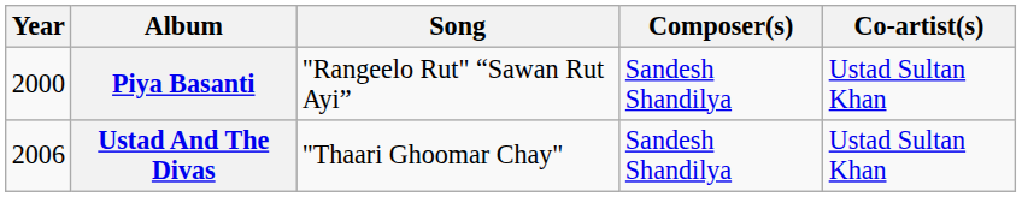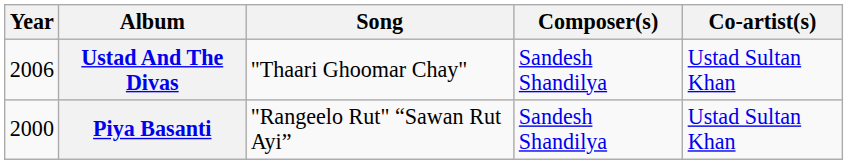rows swapped: Piya Basanti <-> Ustad And The Divas
